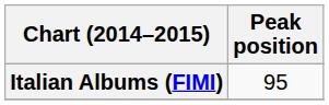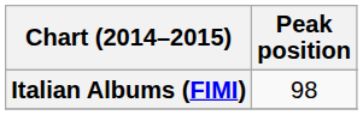Italian Albums (FIMI) | Peak position: 95 -> 98
